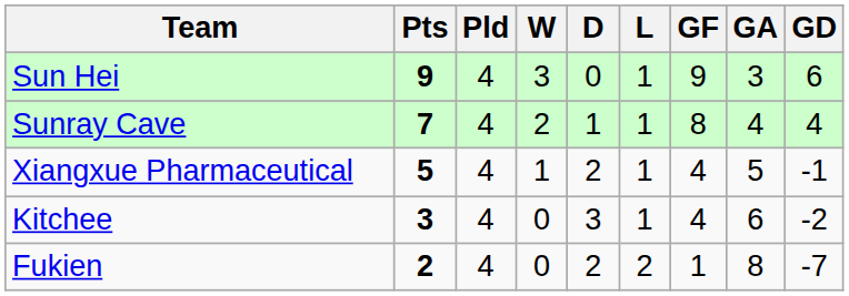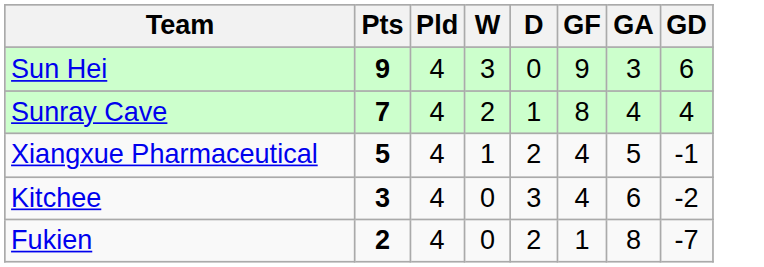- column: L | 1 | 1 | 1 | 1 | 2
